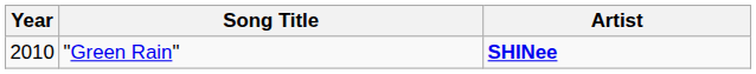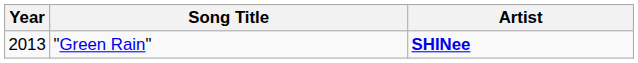"Green Rain" | Year: 2010 -> 2013
